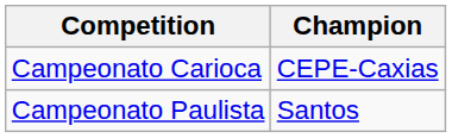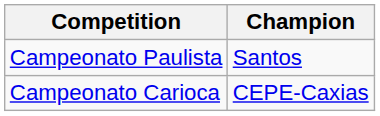rows swapped: Campeonato Carioca <-> Campeonato Paulista
